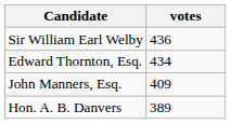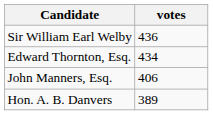John Manners, Esq. | votes: 409 -> 406
